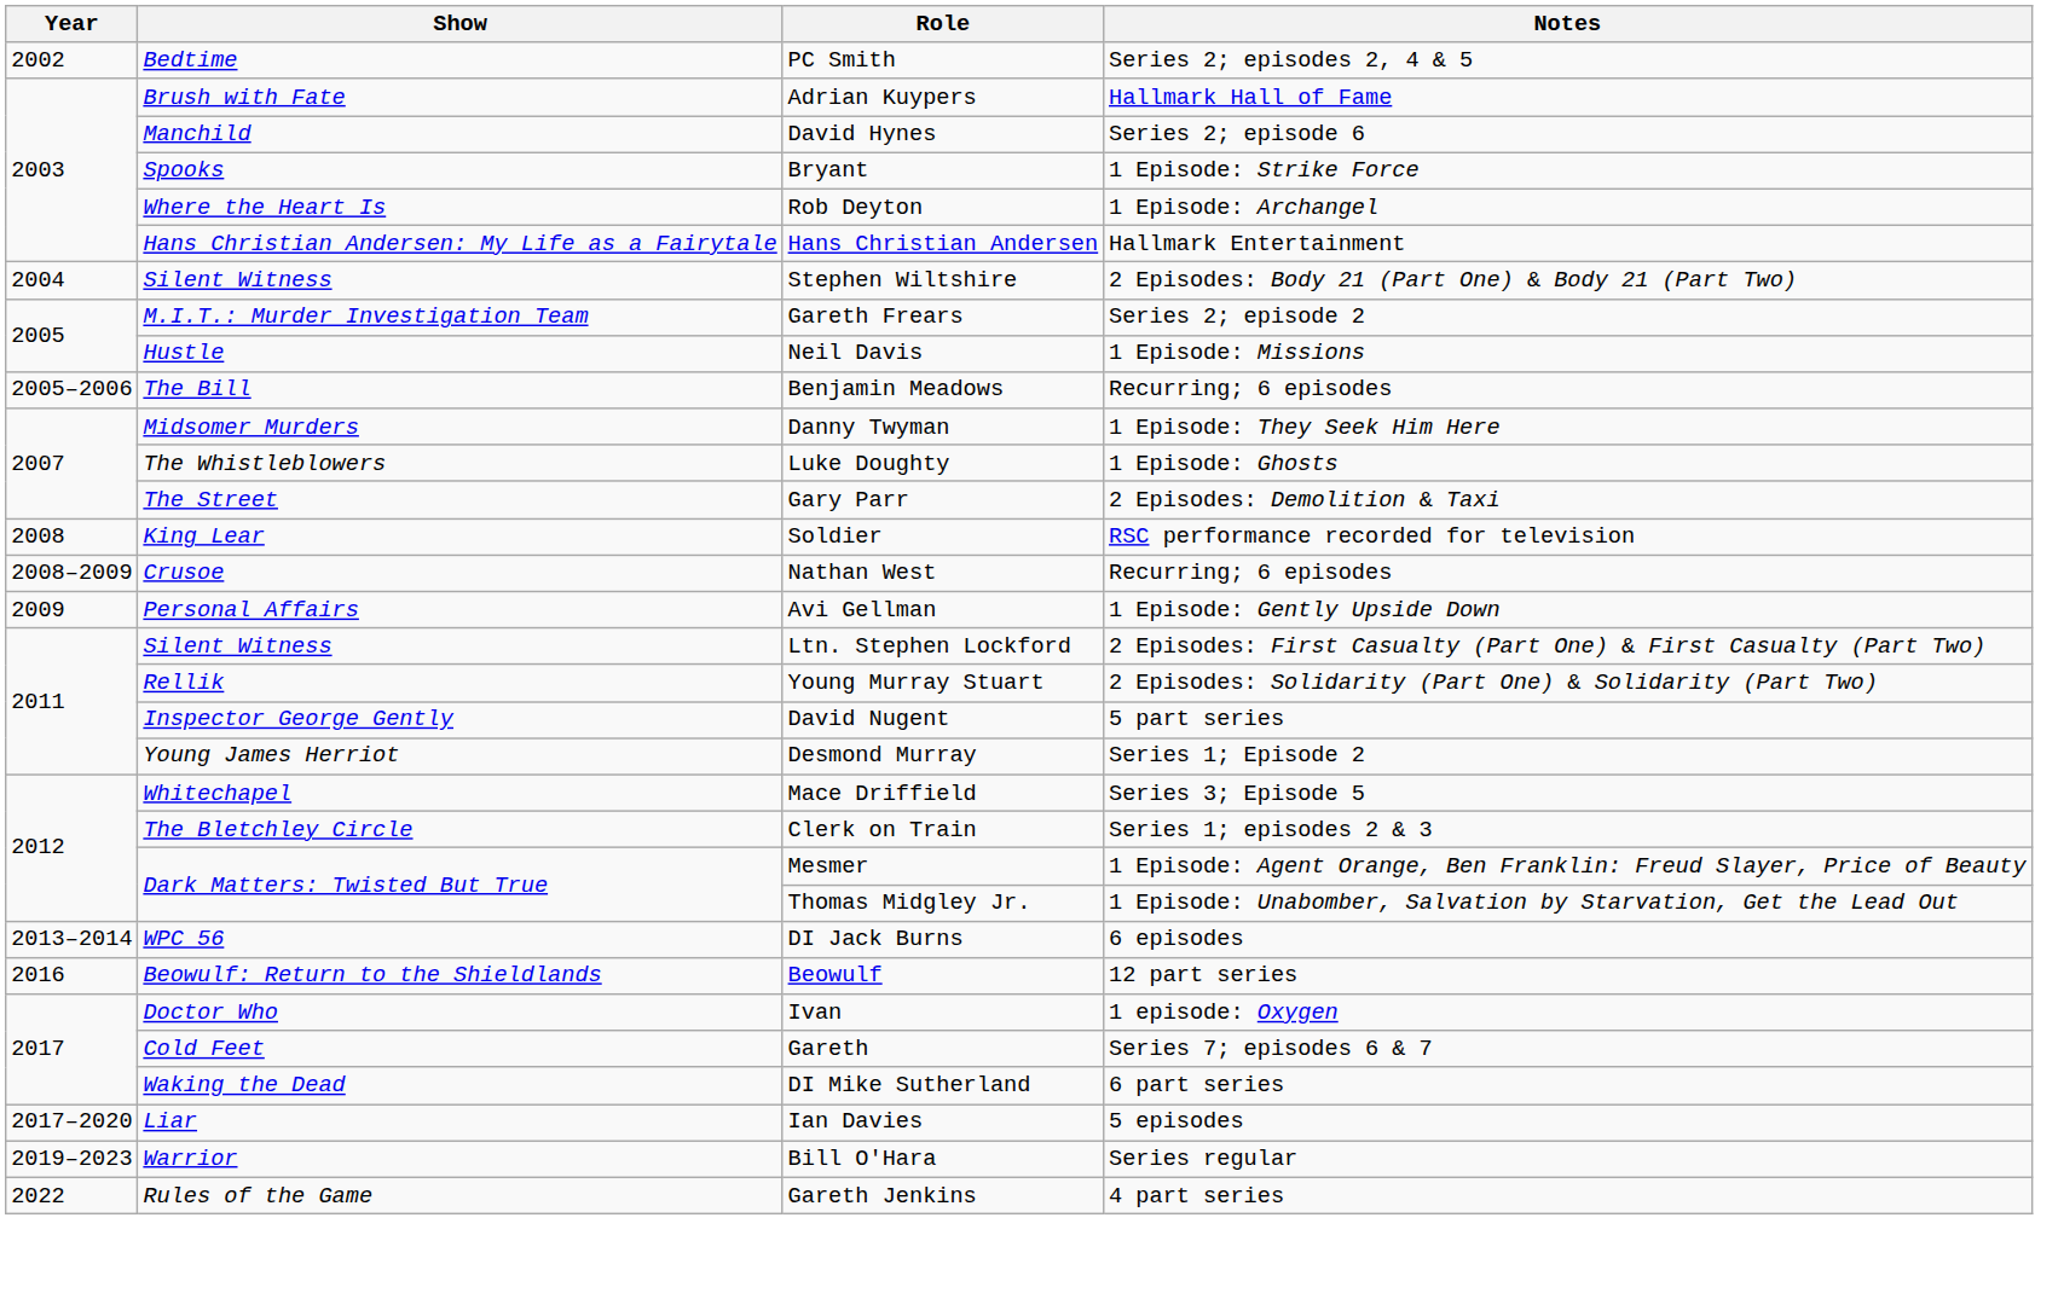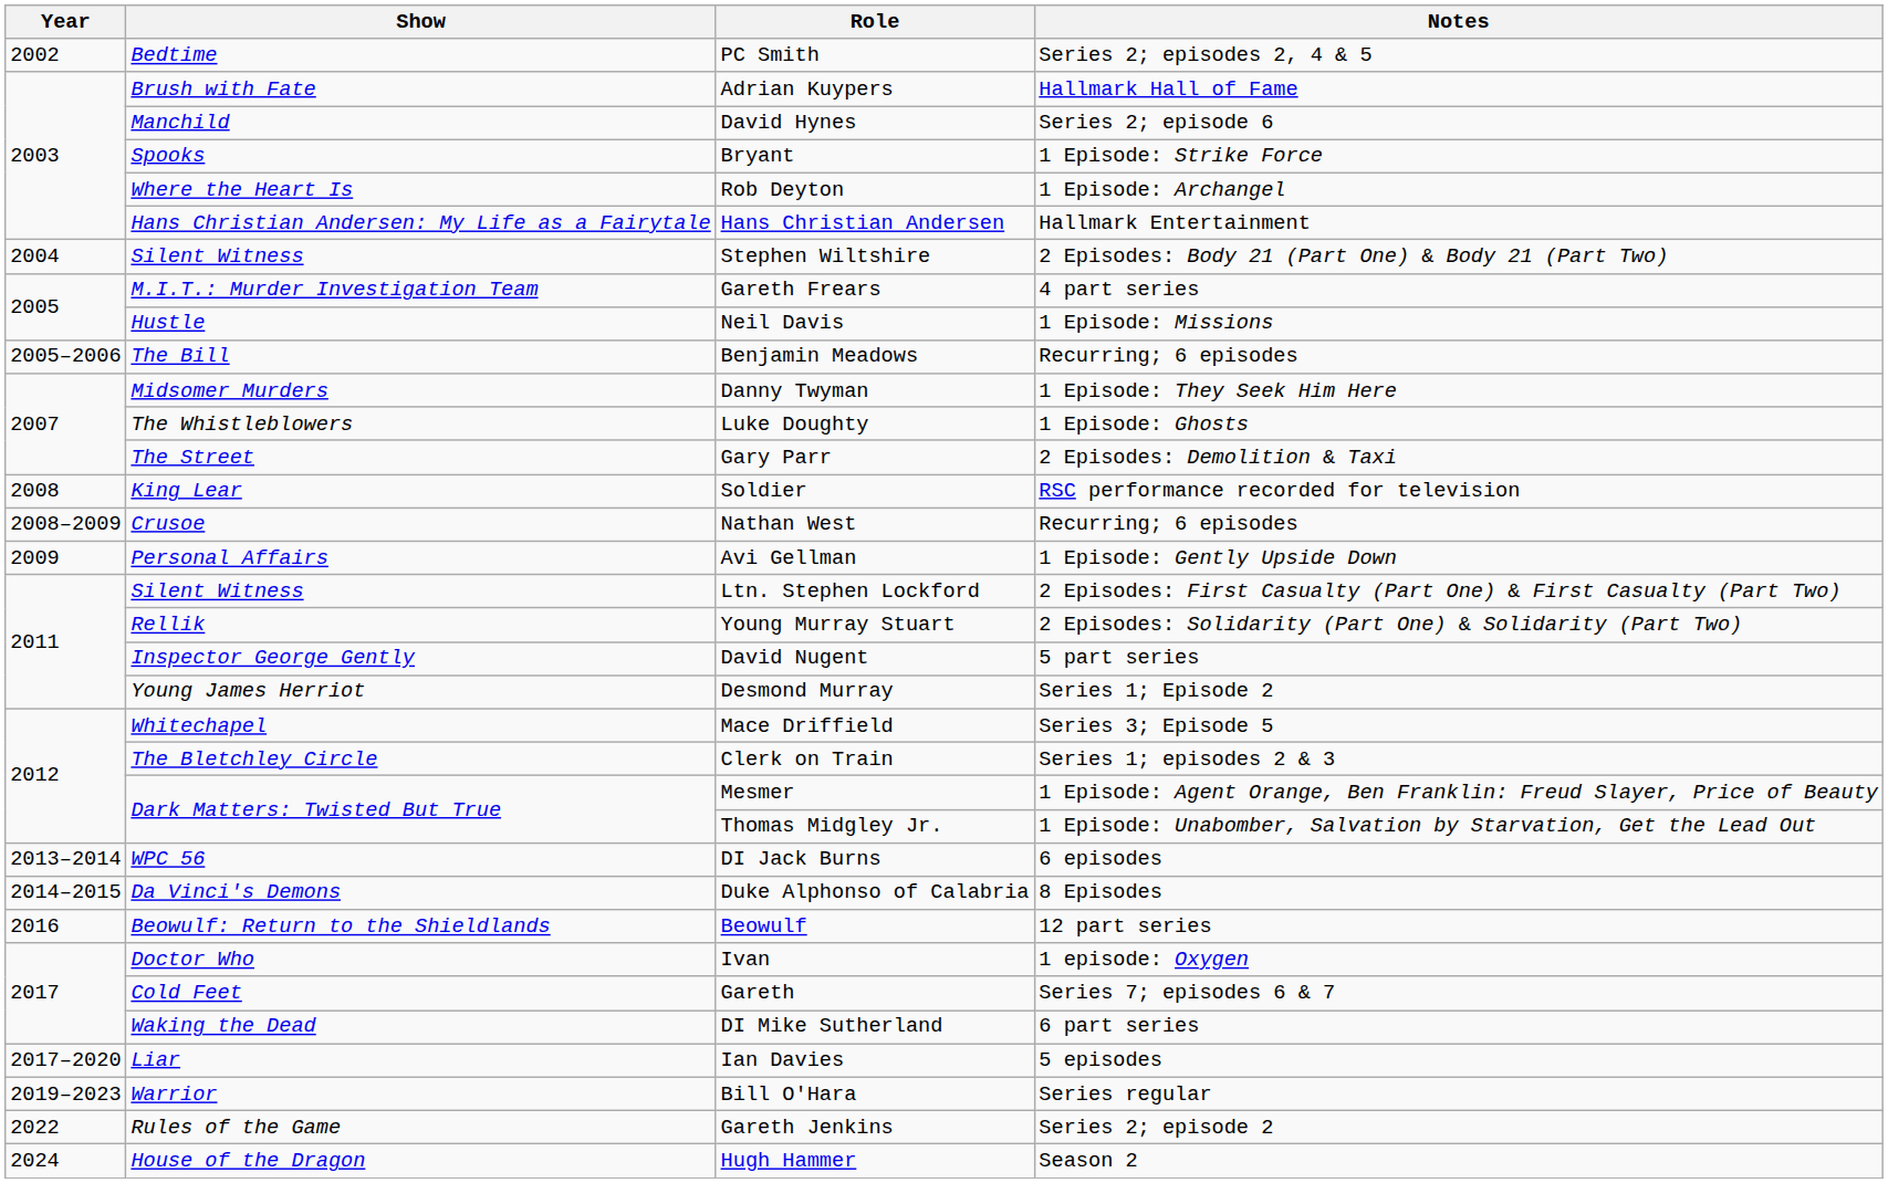Gareth Frears | Notes: Series 2; episode 2 -> 4 part series
+ row: 2014–2015 | Da Vinci's Demons | Duke Alphonso of Calabria | 8 Episodes
Gareth Jenkins | Notes: 4 part series -> Series 2; episode 2
+ row: 2024 | House of the Dragon | Hugh Hammer | Season 2
